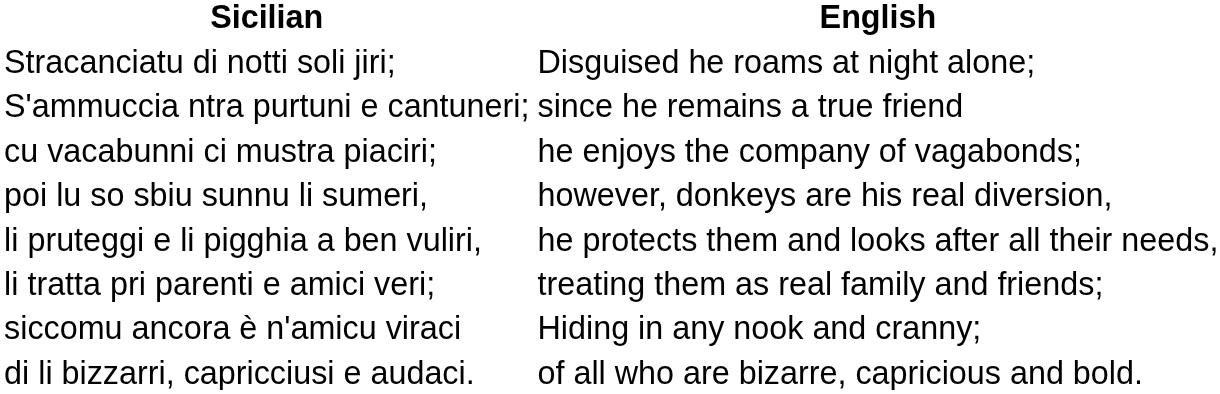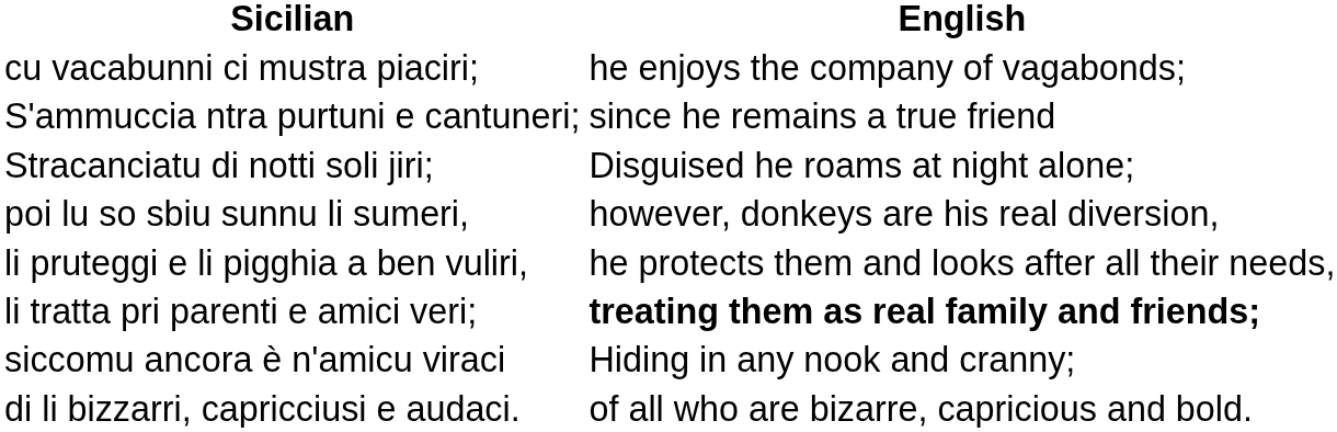rows swapped: Stracanciatu di notti soli jiri; <-> cu vacabunni ci mustra piaciri;
li tratta pri parenti e amici veri; | English: normal -> bold
